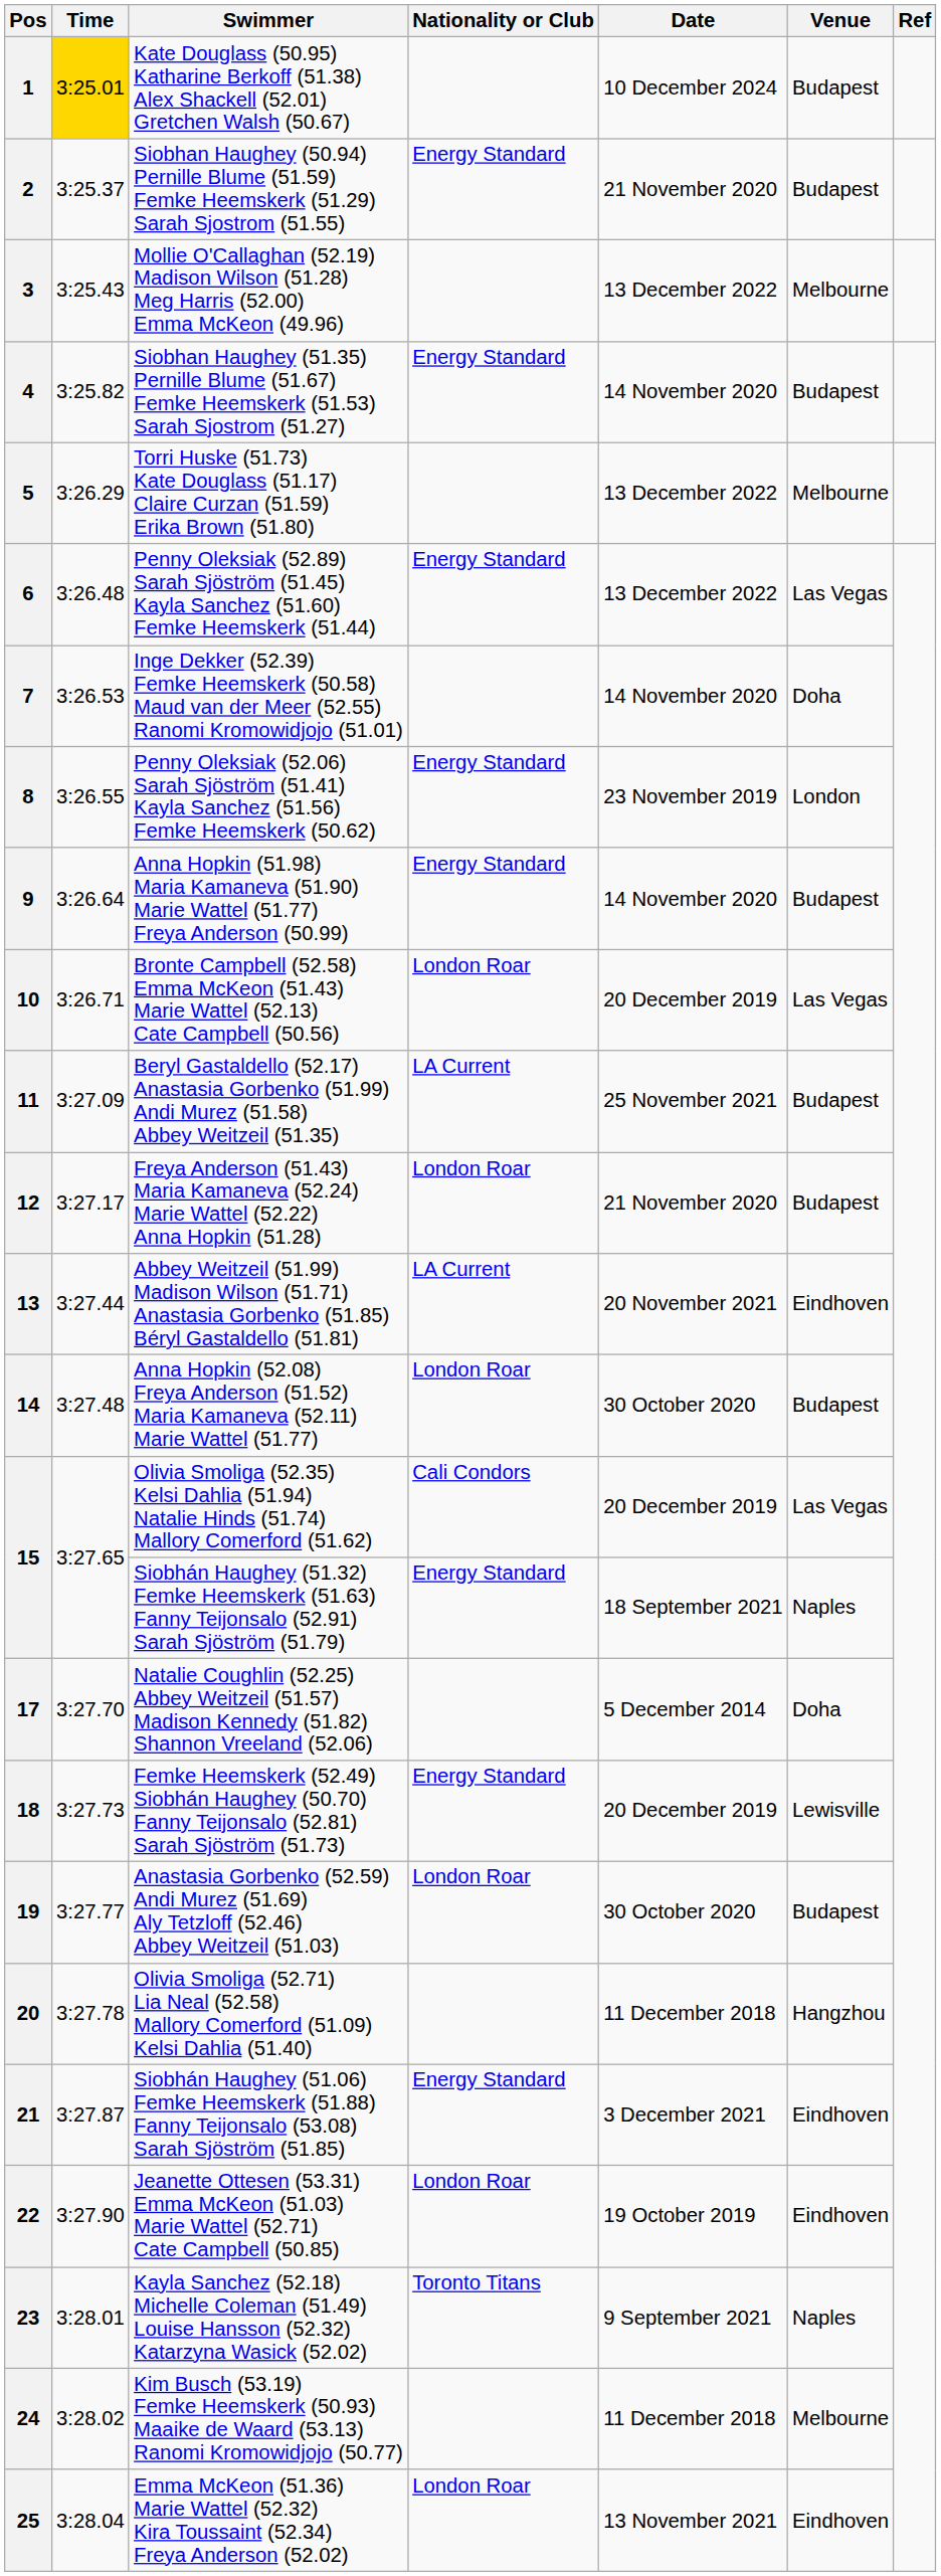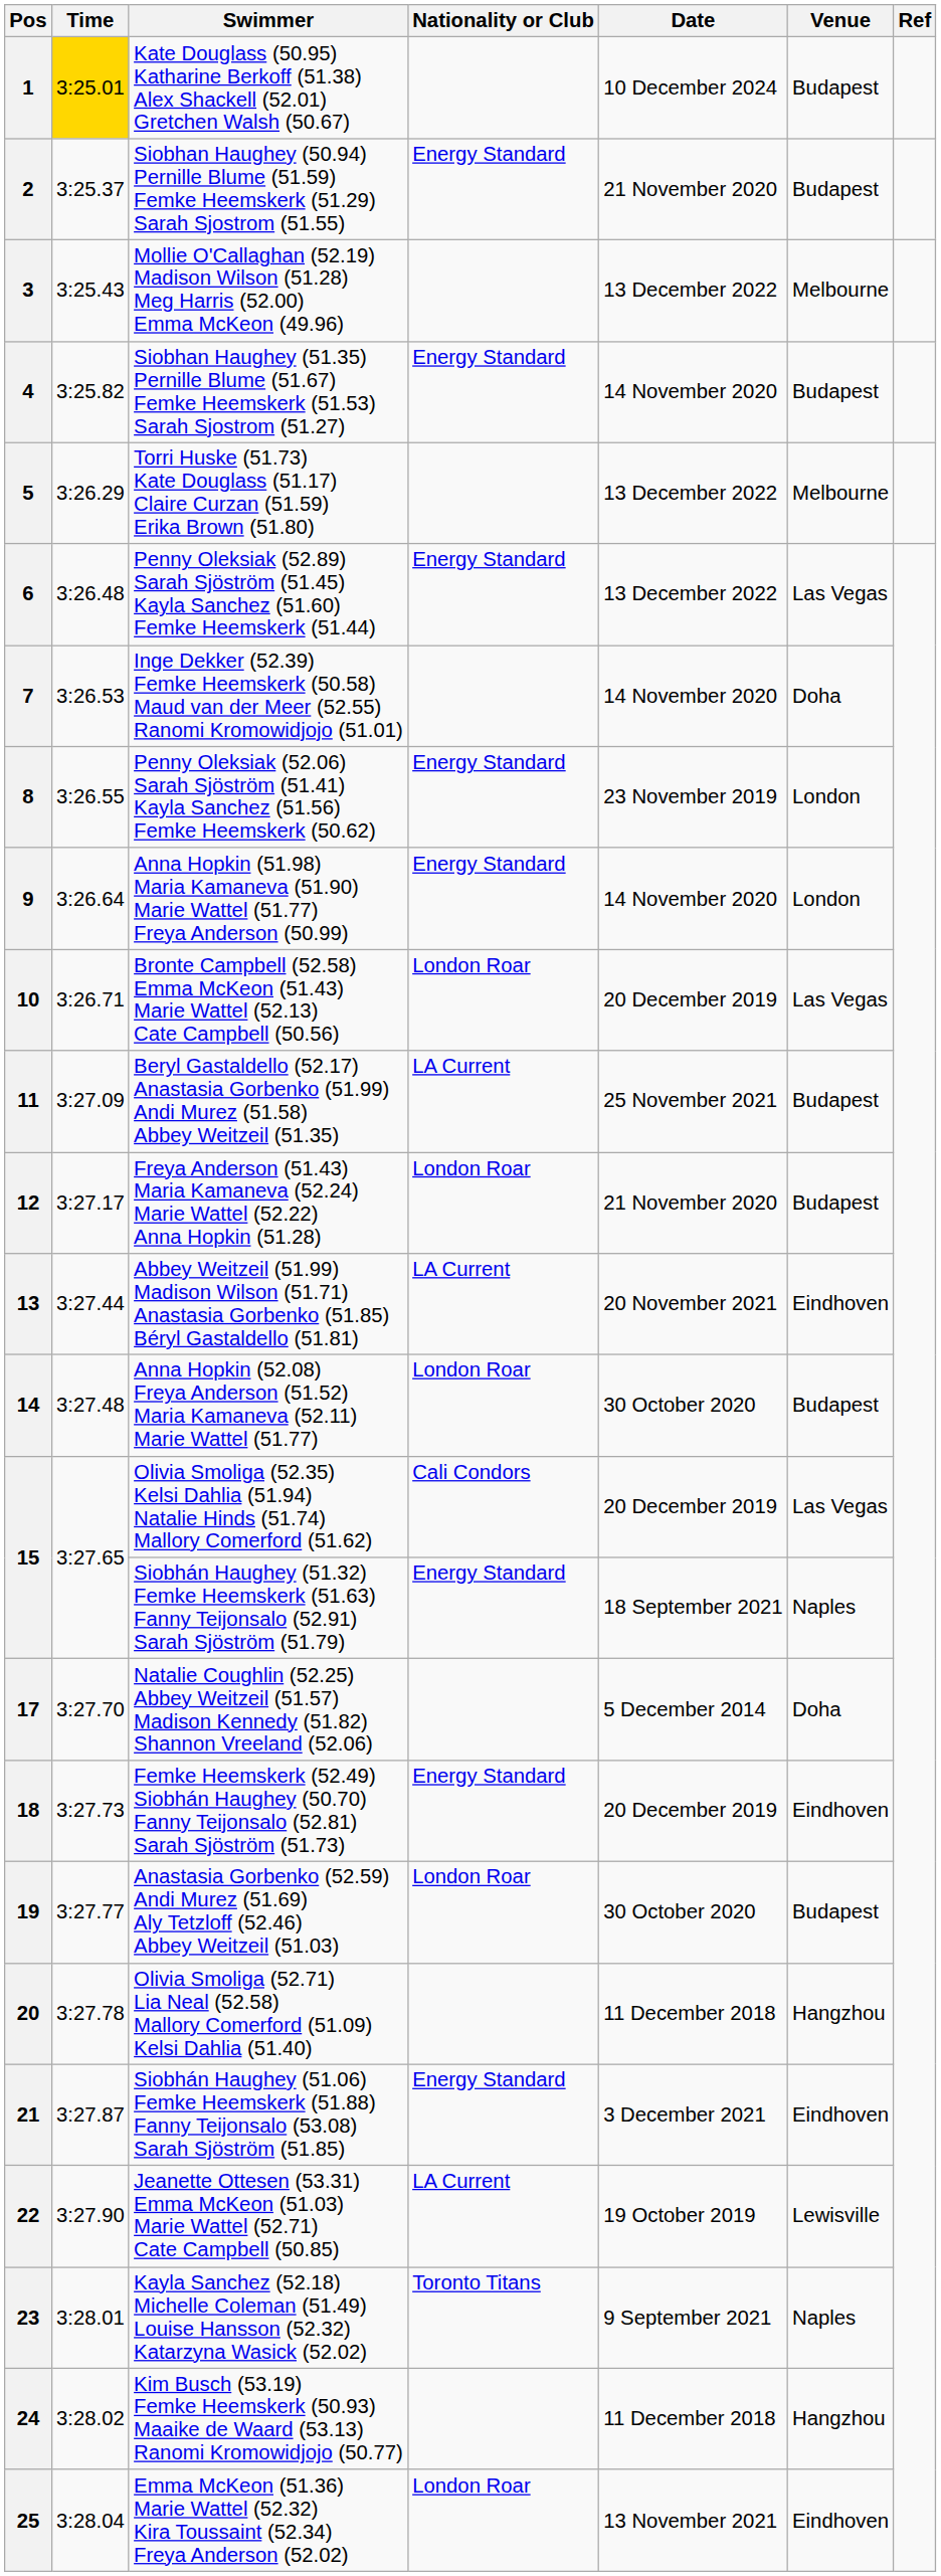9 | Venue: Budapest -> London
18 | Venue: Lewisville -> Eindhoven
22 | Nationality or Club: London Roar -> LA Current
22 | Venue: Eindhoven -> Lewisville
24 | Venue: Melbourne -> Hangzhou
